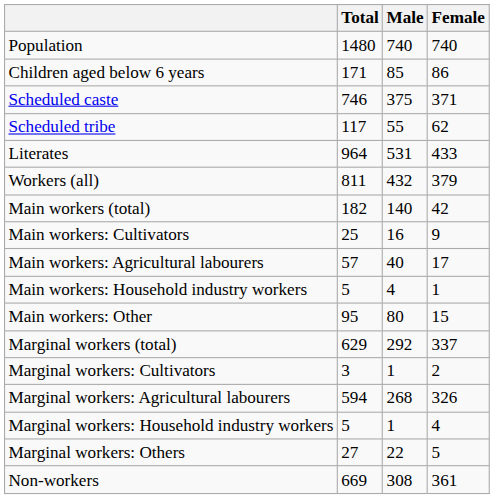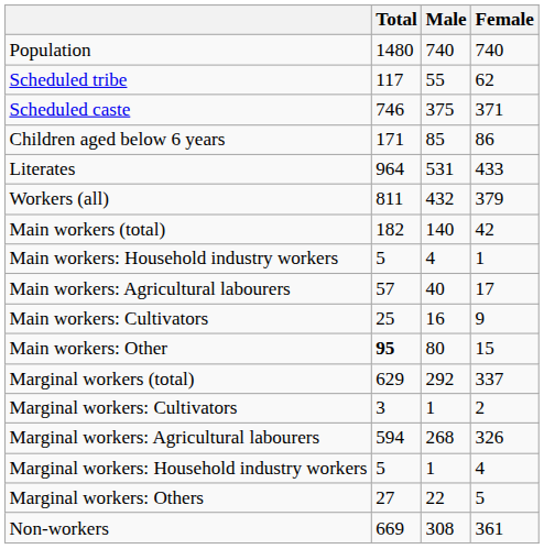rows swapped: Children aged below 6 years <-> Scheduled tribe
rows swapped: Main workers: Cultivators <-> Main workers: Household industry workers
Main workers: Other | Total: normal -> bold
